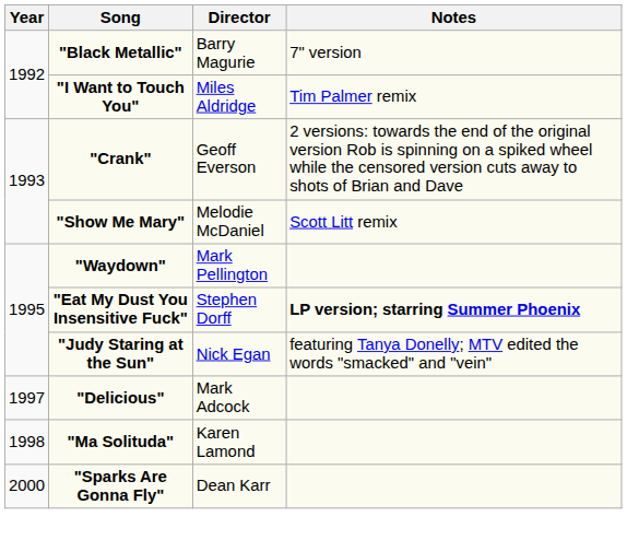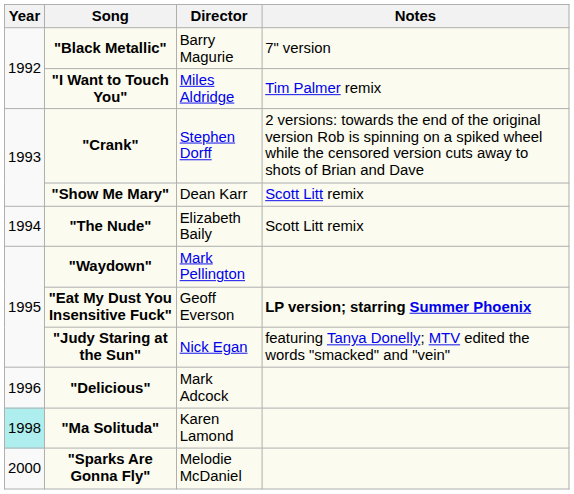"Crank" | Director: Geoff Everson -> Stephen Dorff
"Show Me Mary" | Director: Melodie McDaniel -> Dean Karr
+ row: 1994 | "The Nude" | Elizabeth Baily | Scott Litt remix
"Eat My Dust You Insensitive Fuck" | Director: Stephen Dorff -> Geoff Everson
"Delicious" | Year: 1997 -> 1996
"Ma Solituda" | Year: no background -> paleturquoise background
"Sparks Are Gonna Fly" | Director: Dean Karr -> Melodie McDaniel
